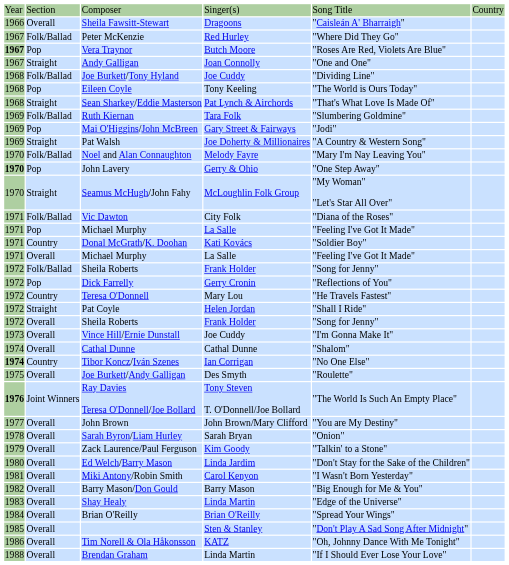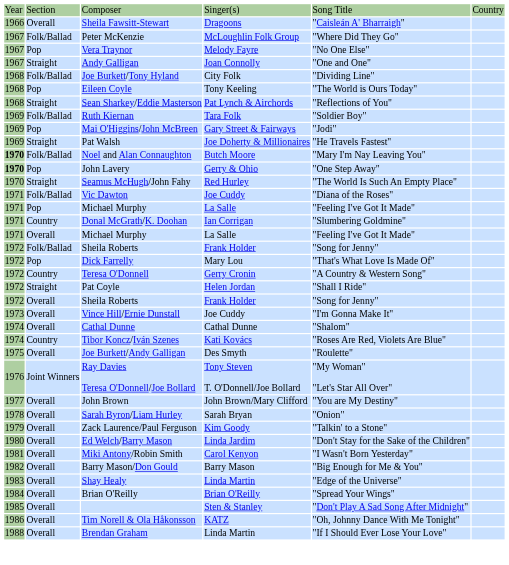Peter McKenzie | column 4: Red Hurley -> McLoughlin Folk Group
Vera Traynor | column 1: bold -> normal
Vera Traynor | column 4: Butch Moore -> Melody Fayre
Vera Traynor | column 5: "Roses Are Red, Violets Are Blue" -> "No One Else"
Joe Burkett/Tony Hyland | column 4: Joe Cuddy -> City Folk
Sean Sharkey/Eddie Masterson | column 5: "That's What Love Is Made Of" -> "Reflections of You"
Ruth Kiernan | column 5: "Slumbering Goldmine" -> "Soldier Boy"
Pat Walsh | column 5: "A Country & Western Song" -> "He Travels Fastest"
Noel and Alan Connaughton | column 1: normal -> bold
Noel and Alan Connaughton | column 4: Melody Fayre -> Butch Moore
Seamus McHugh/John Fahy | column 4: McLoughlin Folk Group -> Red Hurley
Seamus McHugh/John Fahy | column 5: "My Woman" "Let's Star All Over" -> "The World Is Such An Empty Place"
Vic Dawton | column 4: City Folk -> Joe Cuddy
Donal McGrath/K. Doohan | column 4: Kati Kovács -> Ian Corrigan
Donal McGrath/K. Doohan | column 5: "Soldier Boy" -> "Slumbering Goldmine"
Dick Farrelly | column 4: Gerry Cronin -> Mary Lou
Dick Farrelly | column 5: "Reflections of You" -> "That's What Love Is Made Of"
Teresa O'Donnell | column 4: Mary Lou -> Gerry Cronin
Teresa O'Donnell | column 5: "He Travels Fastest" -> "A Country & Western Song"
Tibor Koncz/Iván Szenes | column 1: bold -> normal
Tibor Koncz/Iván Szenes | column 4: Ian Corrigan -> Kati Kovács
Tibor Koncz/Iván Szenes | column 5: "No One Else" -> "Roses Are Red, Violets Are Blue"
Ray Davies Teresa O'Donnell/Joe Bollard | column 1: bold -> normal
Ray Davies Teresa O'Donnell/Joe Bollard | column 5: "The World Is Such An Empty Place" -> "My Woman" "Let's Star All Over"
